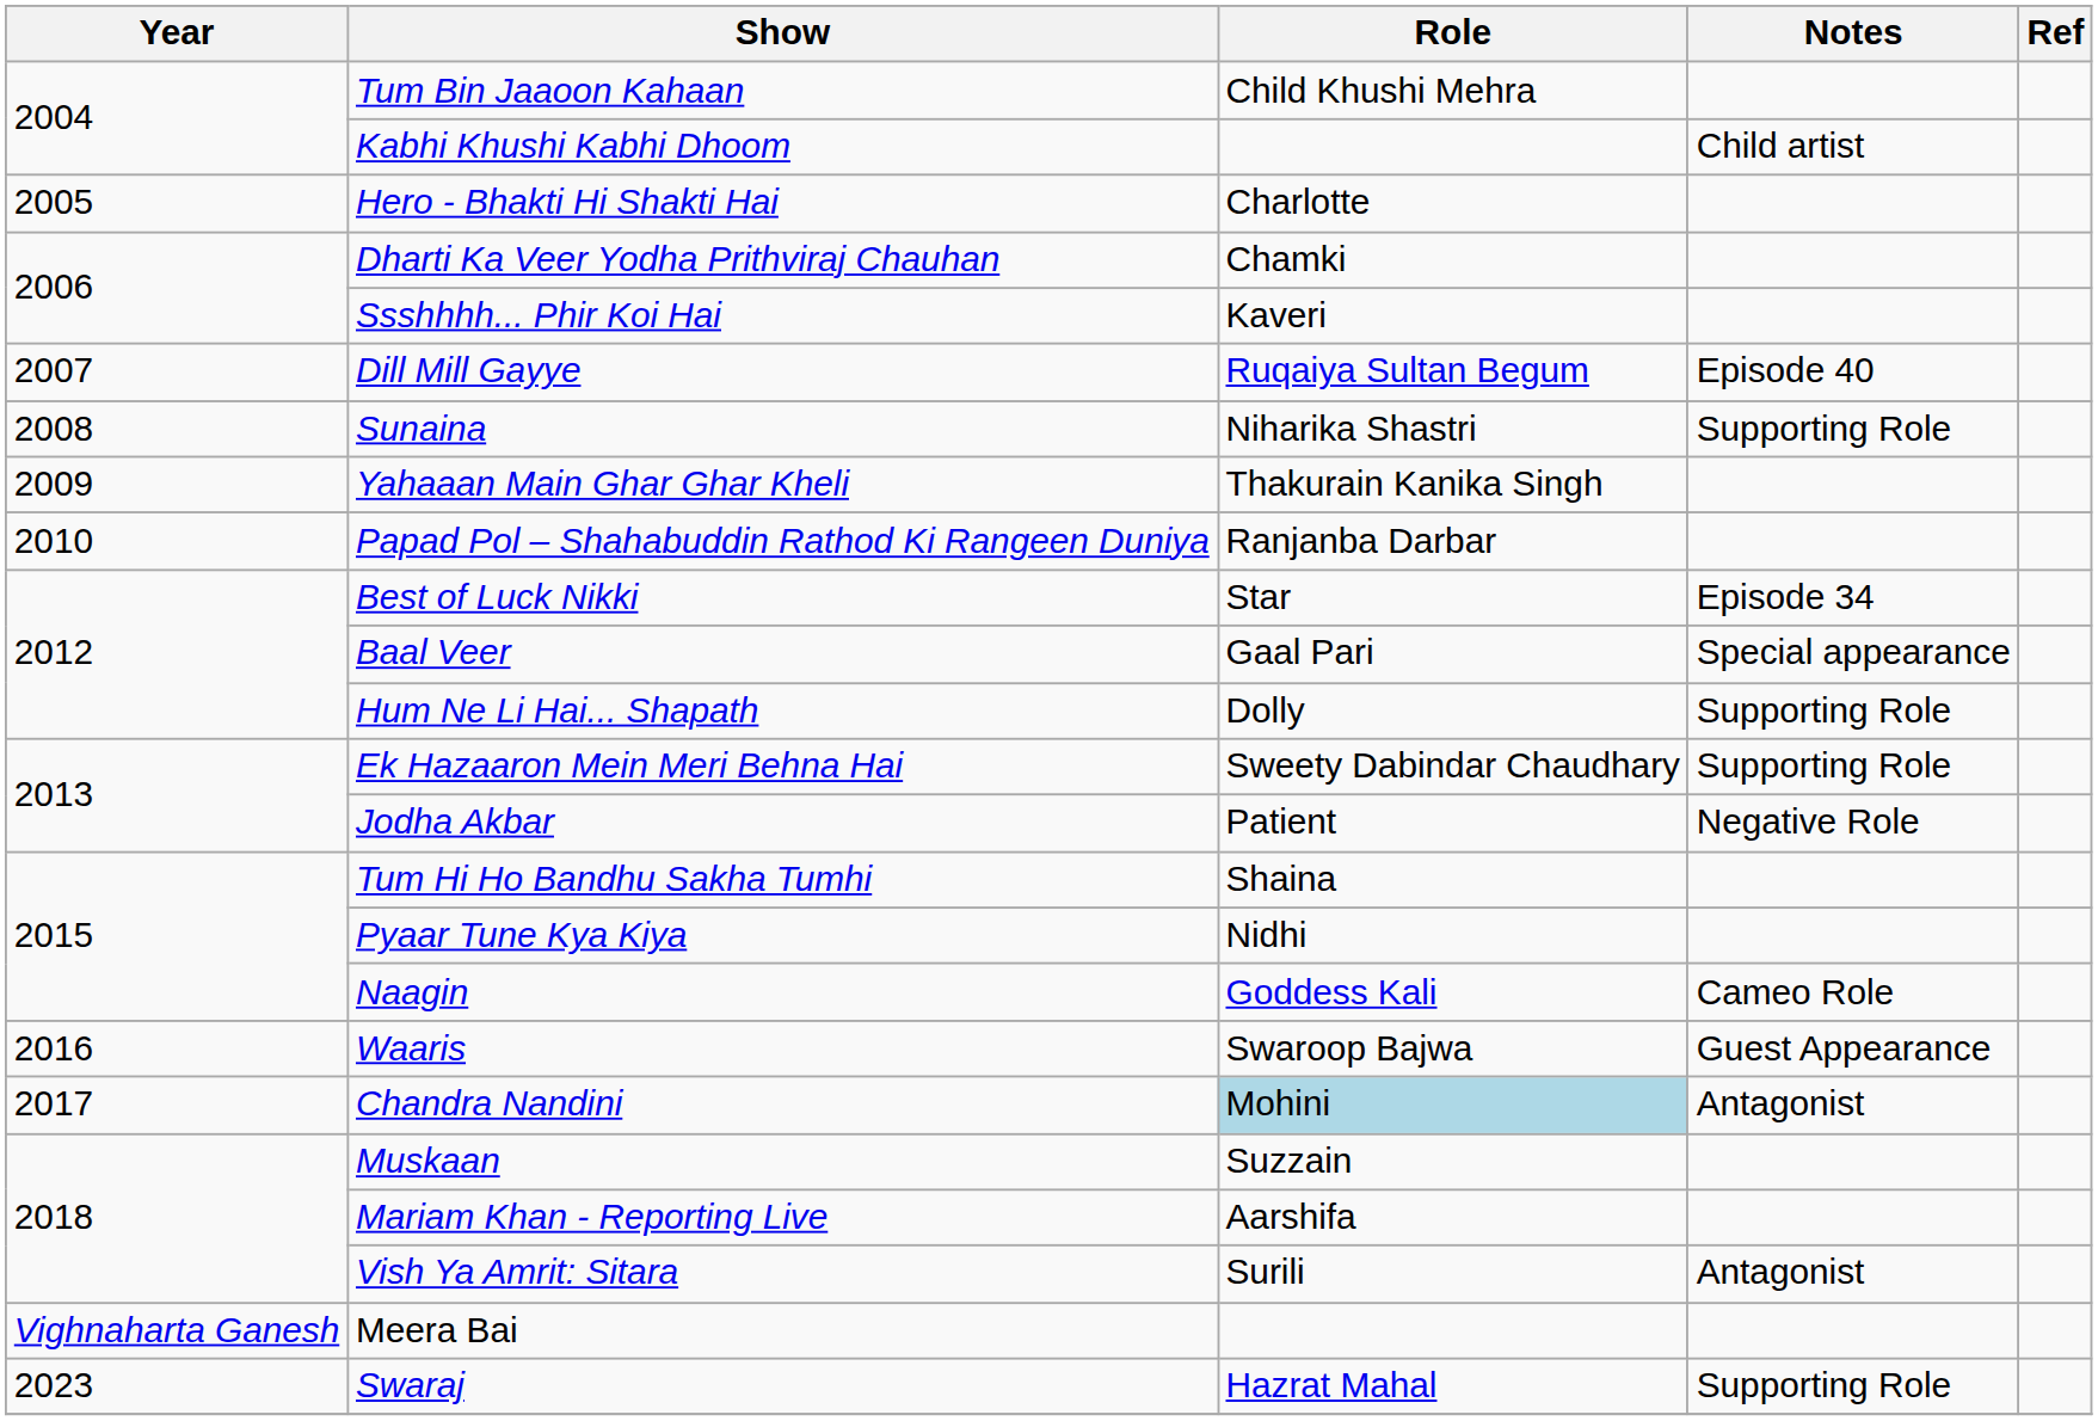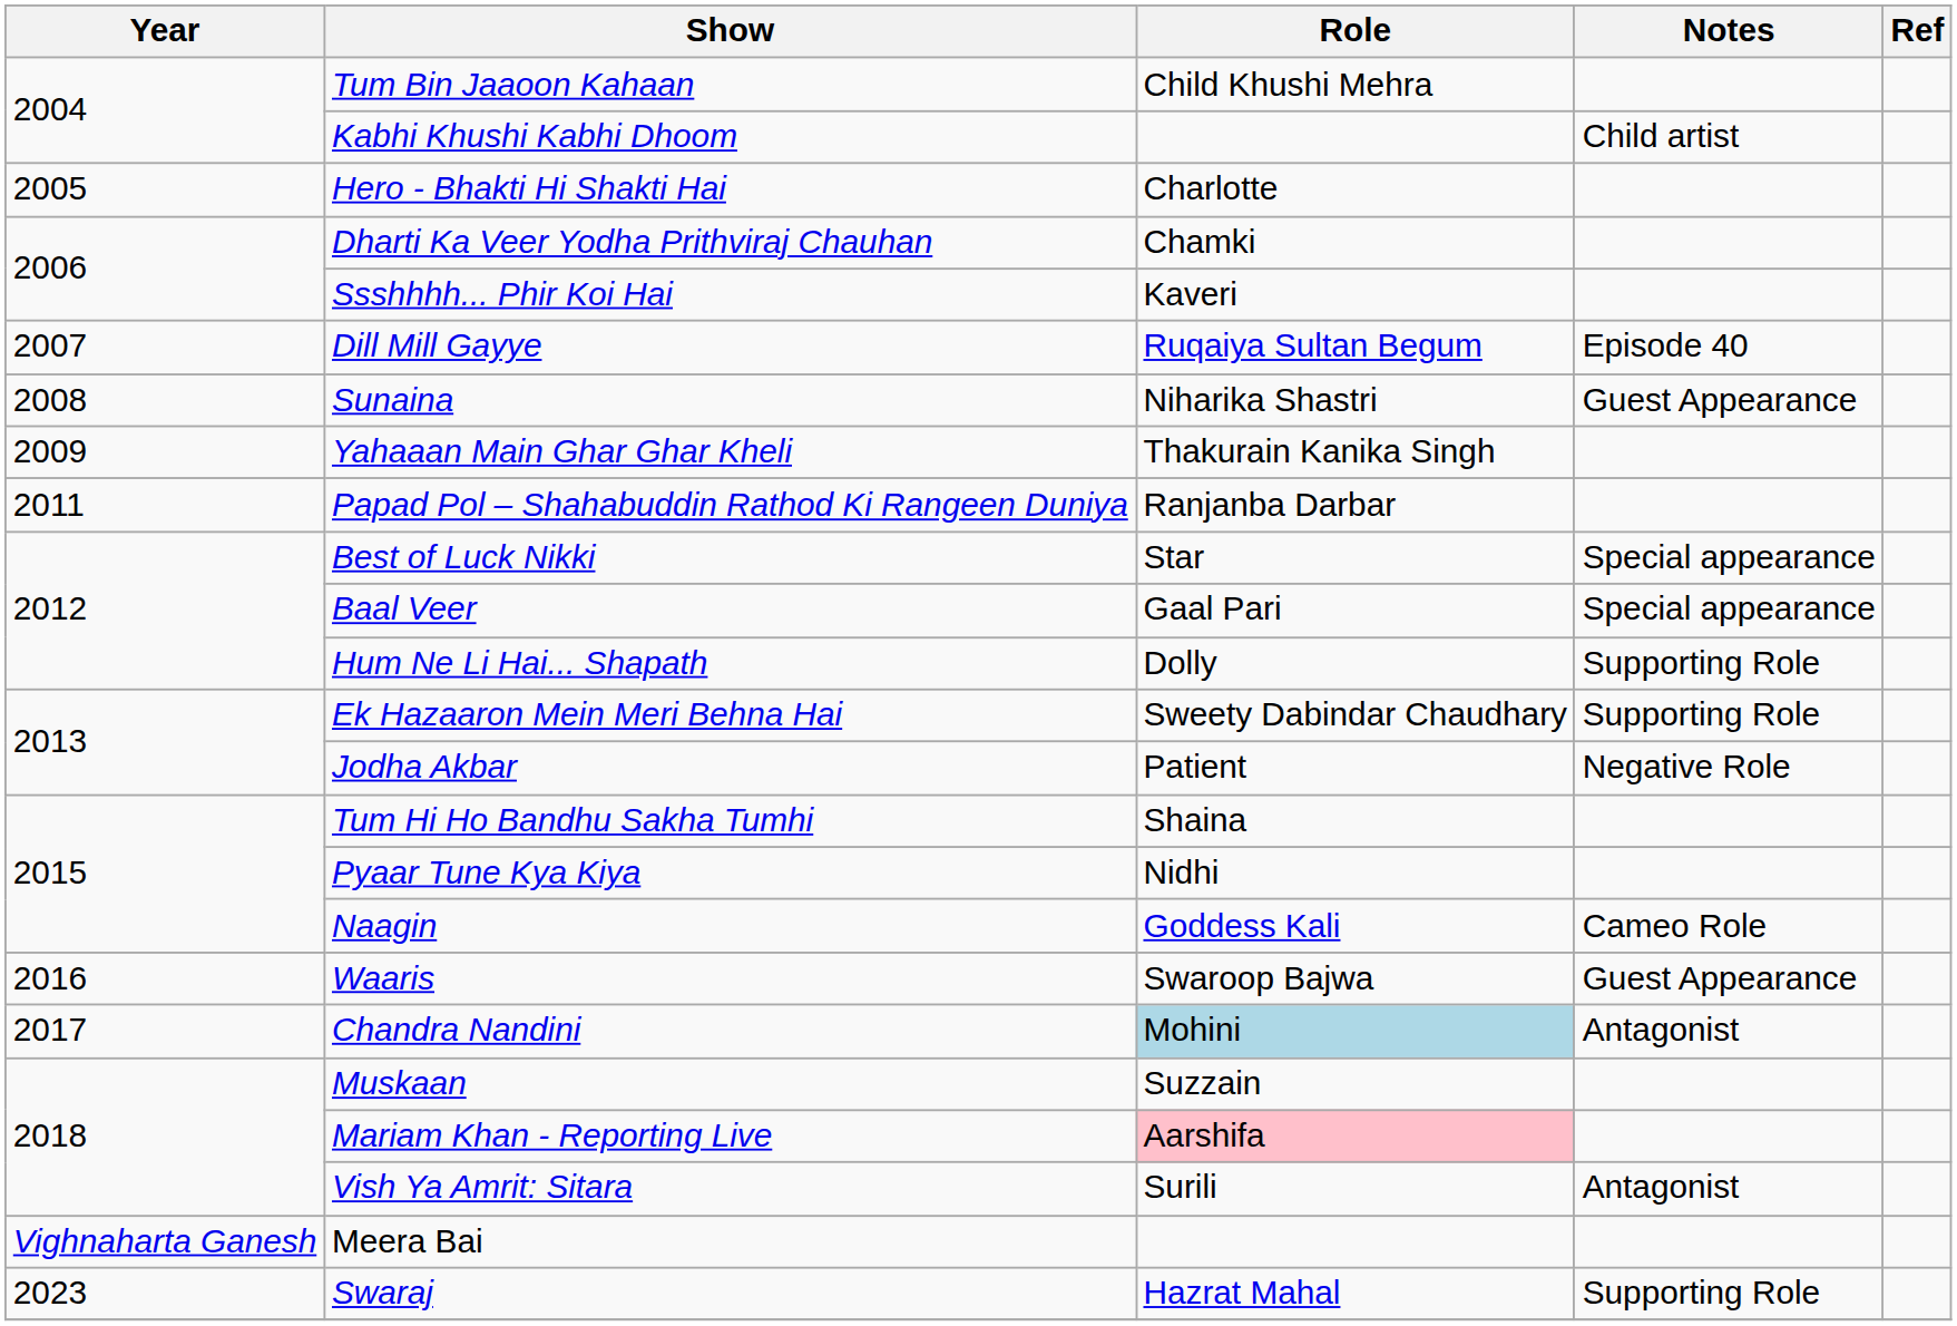Sunaina | Notes: Supporting Role -> Guest Appearance
Papad Pol – Shahabuddin Rathod Ki Rangeen Duniya | Year: 2010 -> 2011
Best of Luck Nikki | Notes: Episode 34 -> Special appearance
Mariam Khan - Reporting Live | Role: no background -> pink background
